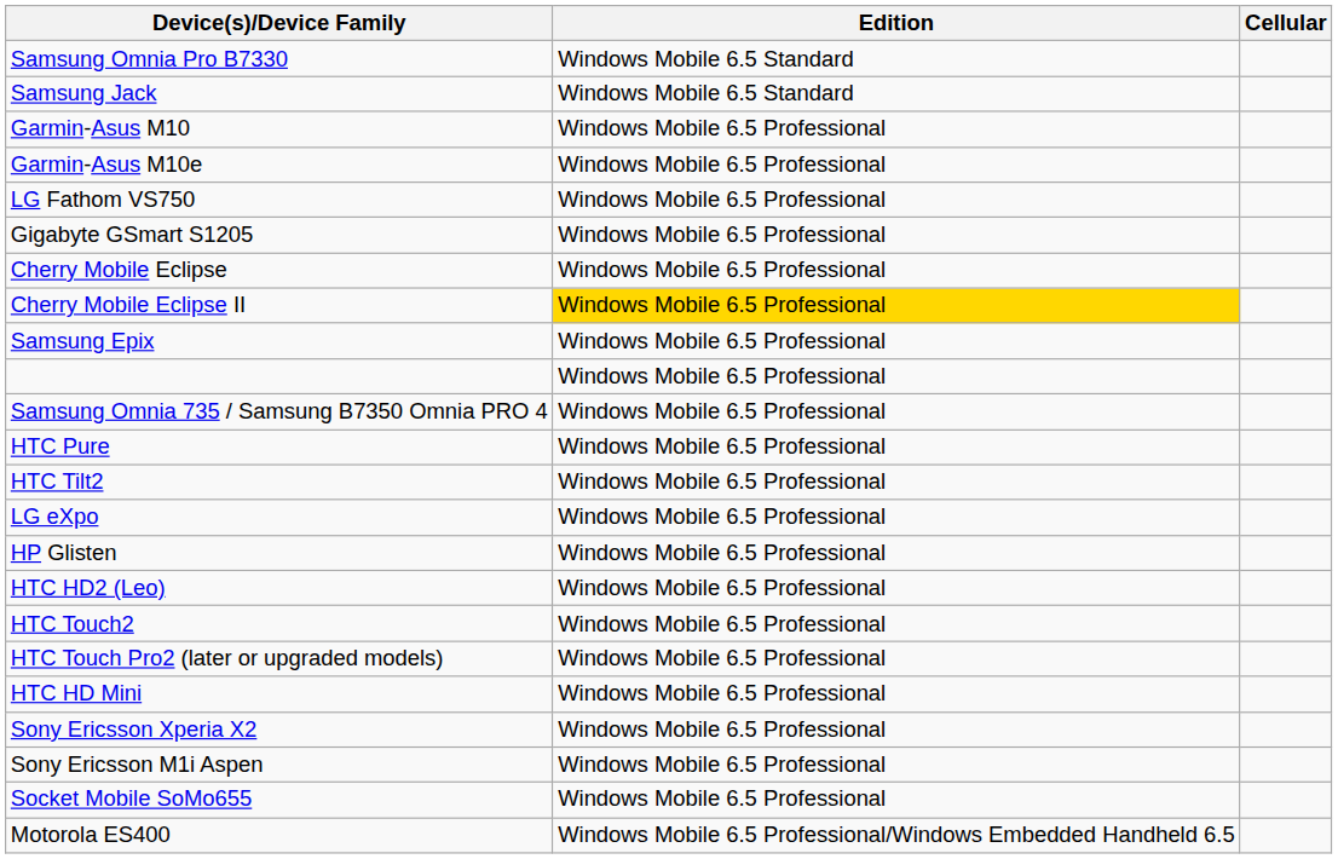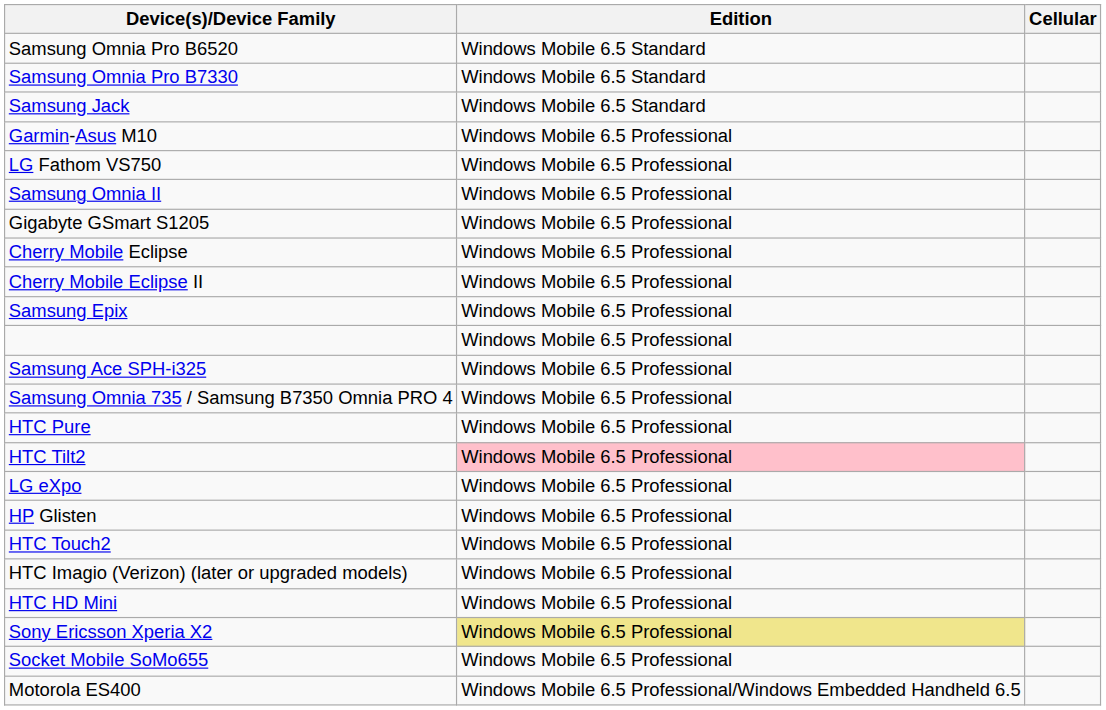+ row: Samsung Omnia Pro B6520 | Windows Mobile 6.5 Standard
- row: Garmin-Asus M10e | Windows Mobile 6.5 Professional
+ row: Samsung Omnia II | Windows Mobile 6.5 Professional
Cherry Mobile Eclipse II | Edition: gold background -> no background
+ row: Samsung Ace SPH-i325 | Windows Mobile 6.5 Professional
HTC Tilt2 | Edition: no background -> pink background
- row: HTC HD2 (Leo) | Windows Mobile 6.5 Professional
- row: HTC Touch Pro2 (later or upgraded models) | Windows Mobile 6.5 Professional
+ row: HTC Imagio (Verizon) (later or upgraded models) | Windows Mobile 6.5 Professional
Sony Ericsson Xperia X2 | Edition: no background -> khaki background
- row: Sony Ericsson M1i Aspen | Windows Mobile 6.5 Professional
